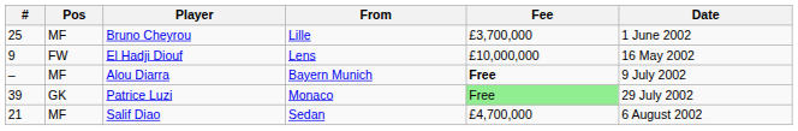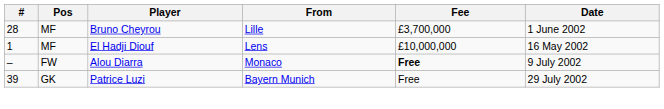Bruno Cheyrou | #: 25 -> 28
El Hadji Diouf | #: 9 -> 1
El Hadji Diouf | Pos: FW -> MF
Alou Diarra | Pos: MF -> FW
Alou Diarra | From: Bayern Munich -> Monaco
Patrice Luzi | From: Monaco -> Bayern Munich
Patrice Luzi | Fee: lightgreen background -> no background
- row: 21 | MF | Salif Diao | Sedan | £4,700,000 | 6 August 2002
